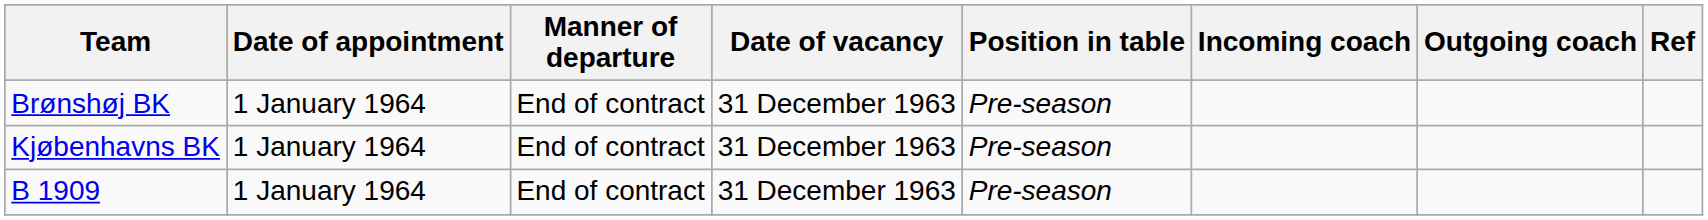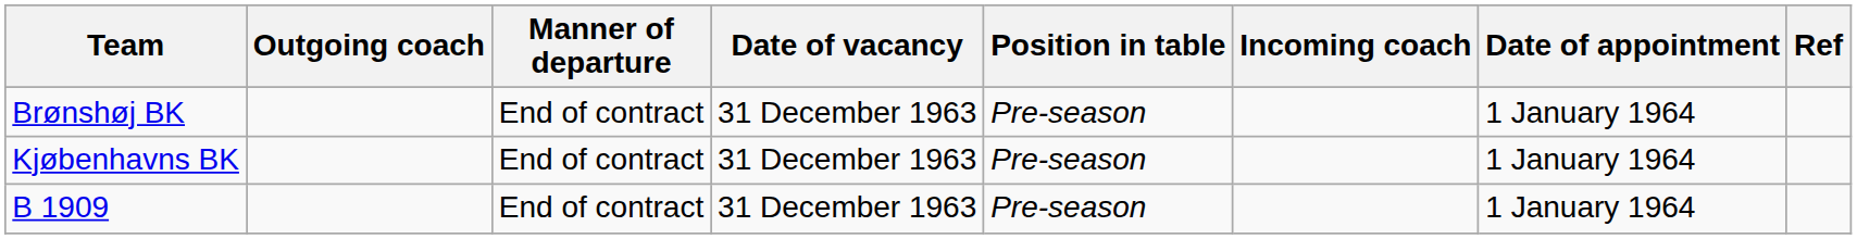columns swapped: Outgoing coach <-> Date of appointment
